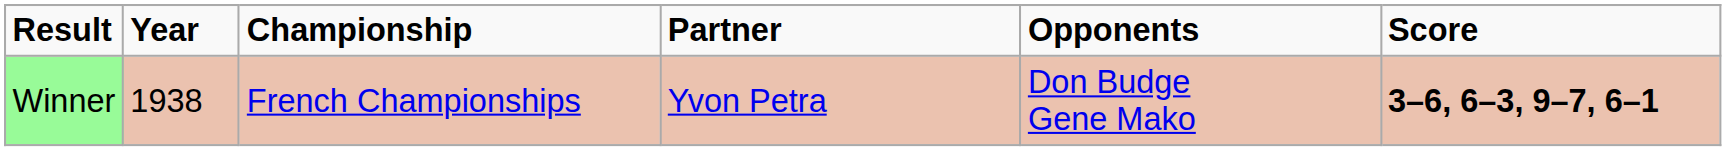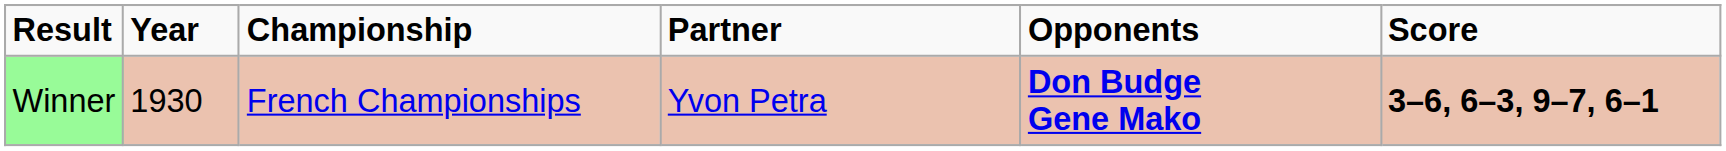Winner | Year: 1938 -> 1930
Winner | Opponents: normal -> bold
